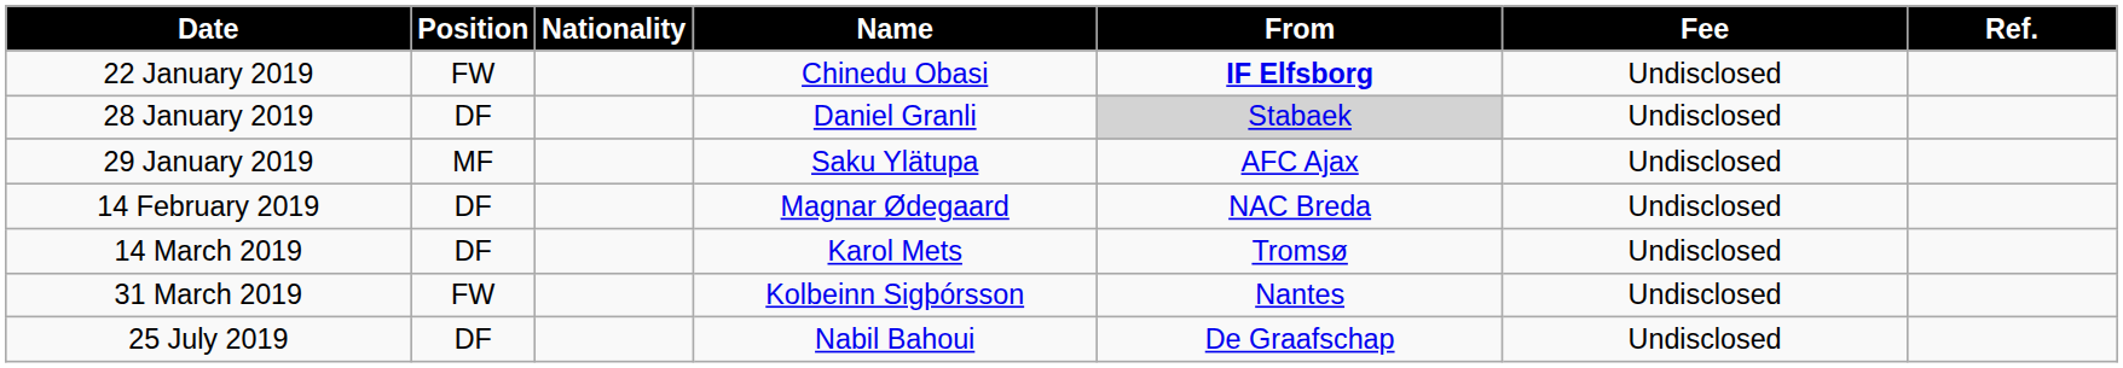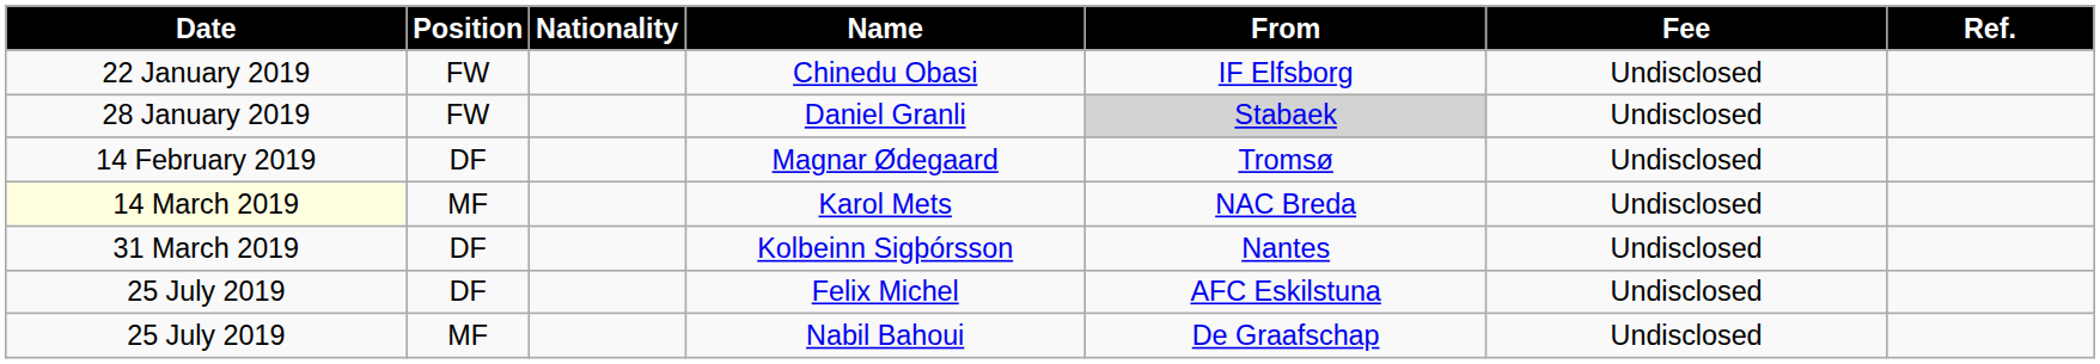Chinedu Obasi | From: bold -> normal
Daniel Granli | Position: DF -> FW
- row: 29 January 2019 | MF | Saku Ylätupa | AFC Ajax | Undisclosed
Magnar Ødegaard | From: NAC Breda -> Tromsø
Karol Mets | Date: no background -> lightyellow background
Karol Mets | Position: DF -> MF
Karol Mets | From: Tromsø -> NAC Breda
Kolbeinn Sigþórsson | Position: FW -> DF
+ row: 25 July 2019 | DF | Felix Michel | AFC Eskilstuna | Undisclosed
Nabil Bahoui | Position: DF -> MF
